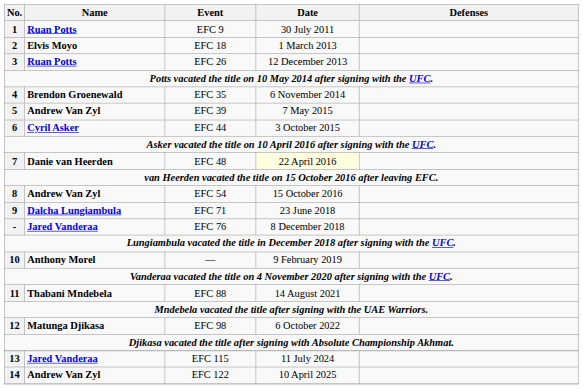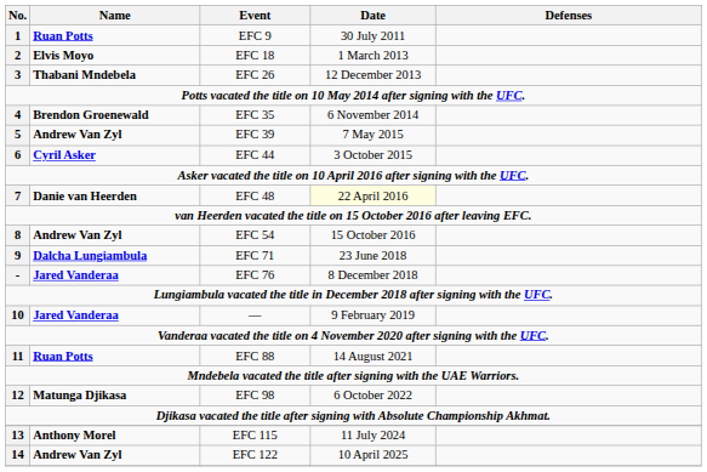EFC 26 | Name: Ruan Potts -> Thabani Mndebela
— | Name: Anthony Morel -> Jared Vanderaa
EFC 88 | Name: Thabani Mndebela -> Ruan Potts
EFC 115 | Name: Jared Vanderaa -> Anthony Morel
